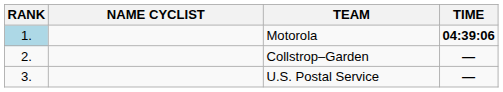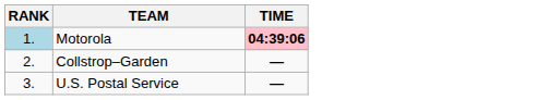- column: NAME CYCLIST
Motorola | TIME: no background -> pink background
